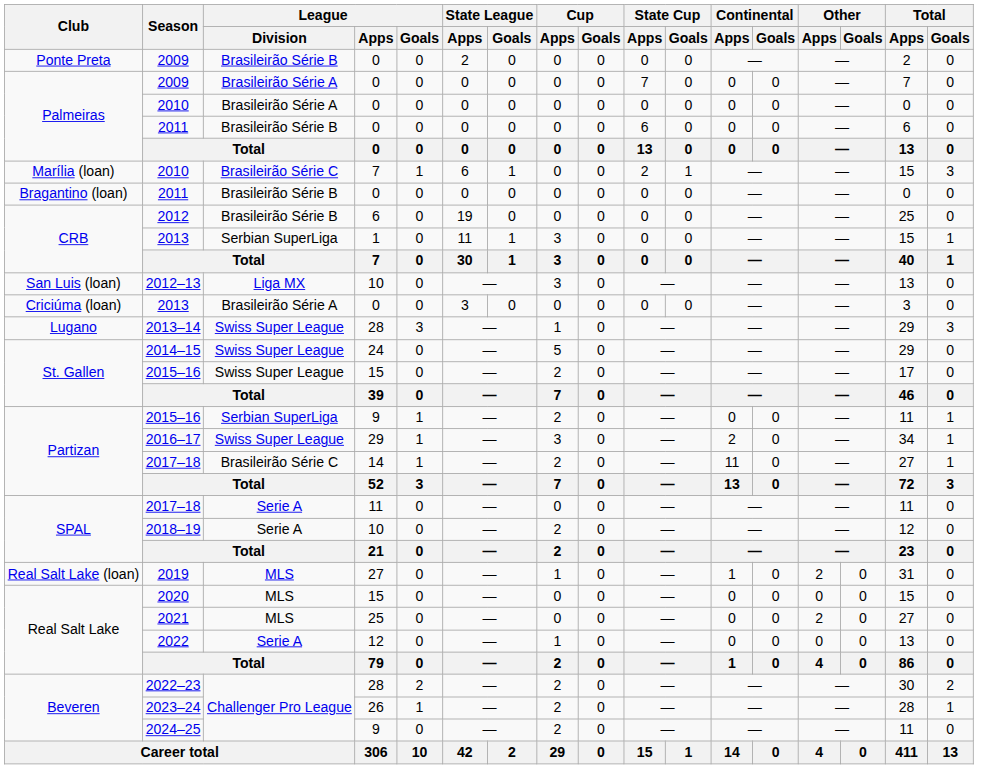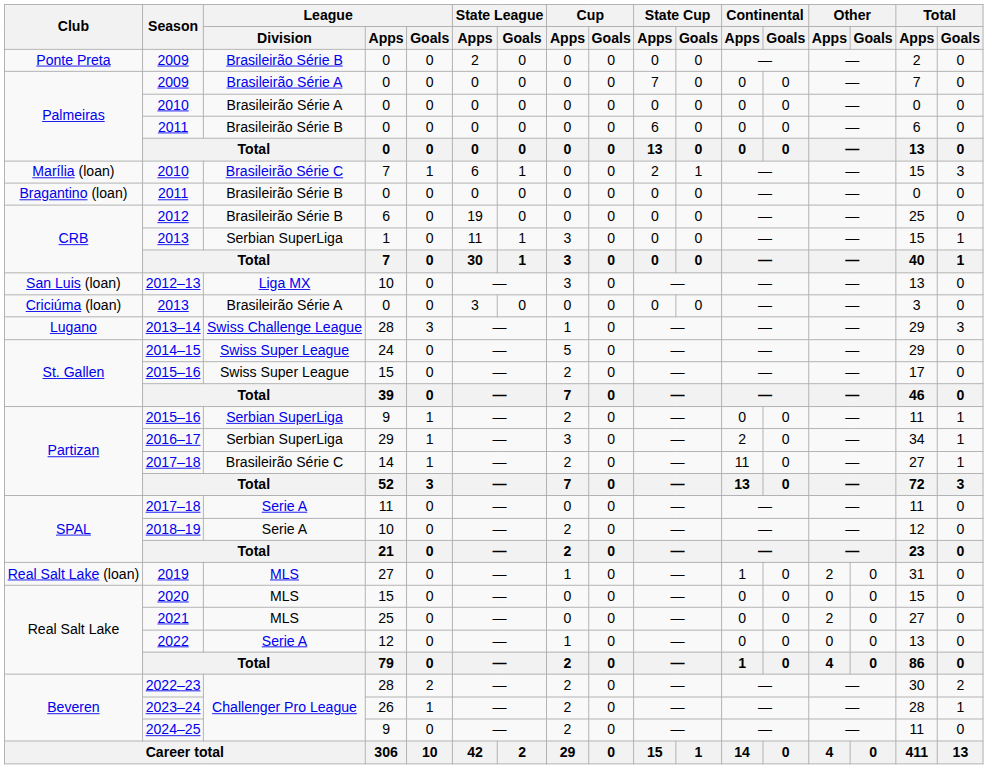2013–14 | League / Division: Swiss Super League -> Swiss Challenge League
2016–17 | League / Division: Swiss Super League -> Serbian SuperLiga
